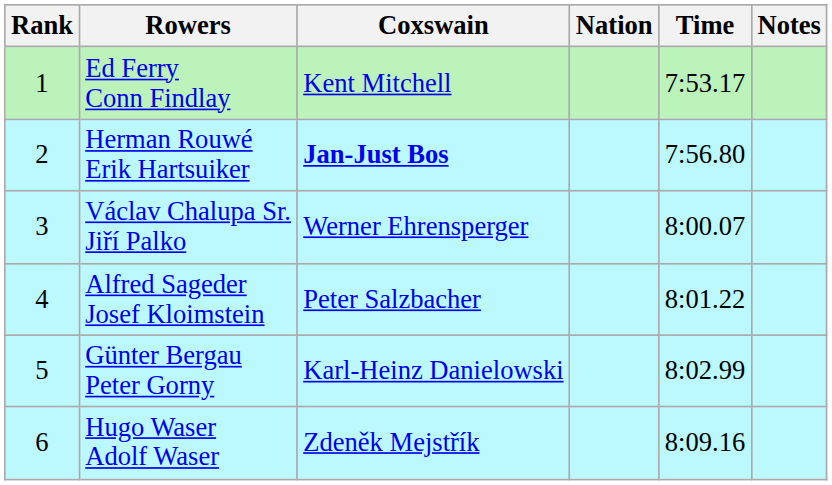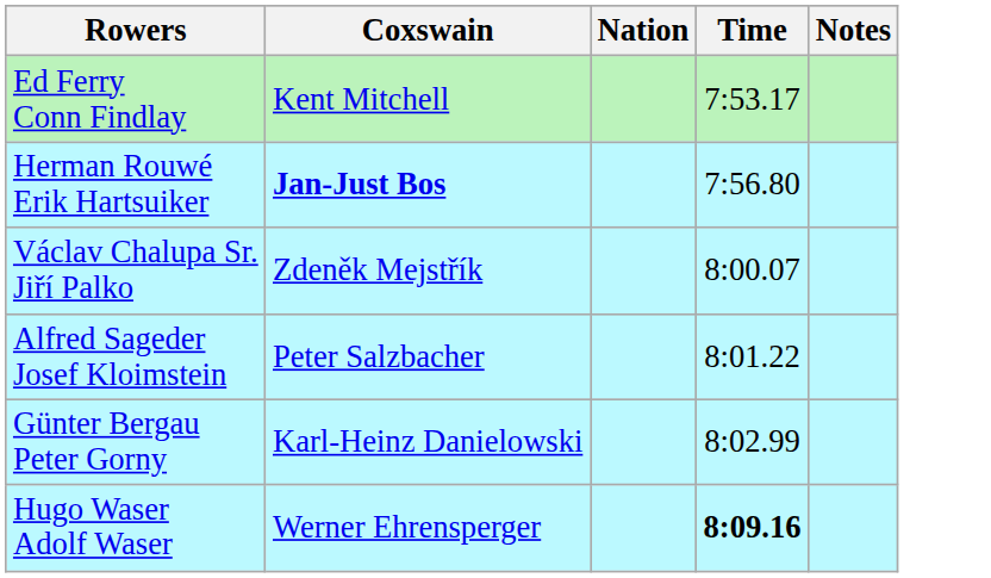- column: Rank | 1 | 2 | 3 | 4 | 5 | 6
Václav Chalupa Sr. Jiří Palko | Coxswain: Werner Ehrensperger -> Zdeněk Mejstřík
Hugo Waser Adolf Waser | Coxswain: Zdeněk Mejstřík -> Werner Ehrensperger
Hugo Waser Adolf Waser | Time: normal -> bold
